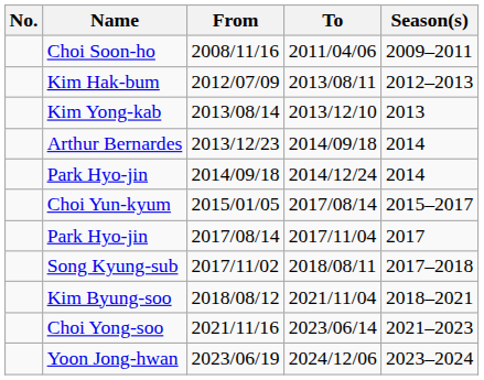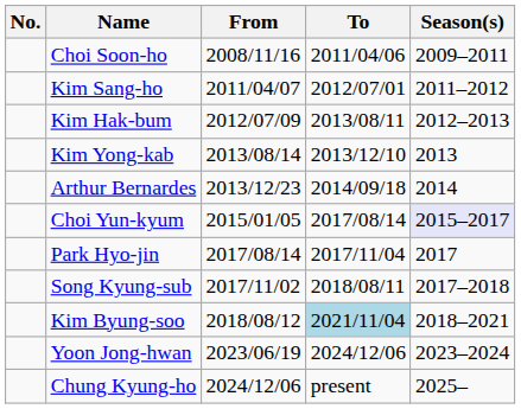+ row: Kim Sang-ho | 2011/04/07 | 2012/07/01 | 2011–2012
- row: Park Hyo-jin | 2014/09/18 | 2014/12/24 | 2014
Choi Yun-kyum | Season(s): no background -> lavender background
Kim Byung-soo | To: no background -> lightblue background
- row: Choi Yong-soo | 2021/11/16 | 2023/06/14 | 2021–2023
+ row: Chung Kyung-ho | 2024/12/06 | present | 2025–
